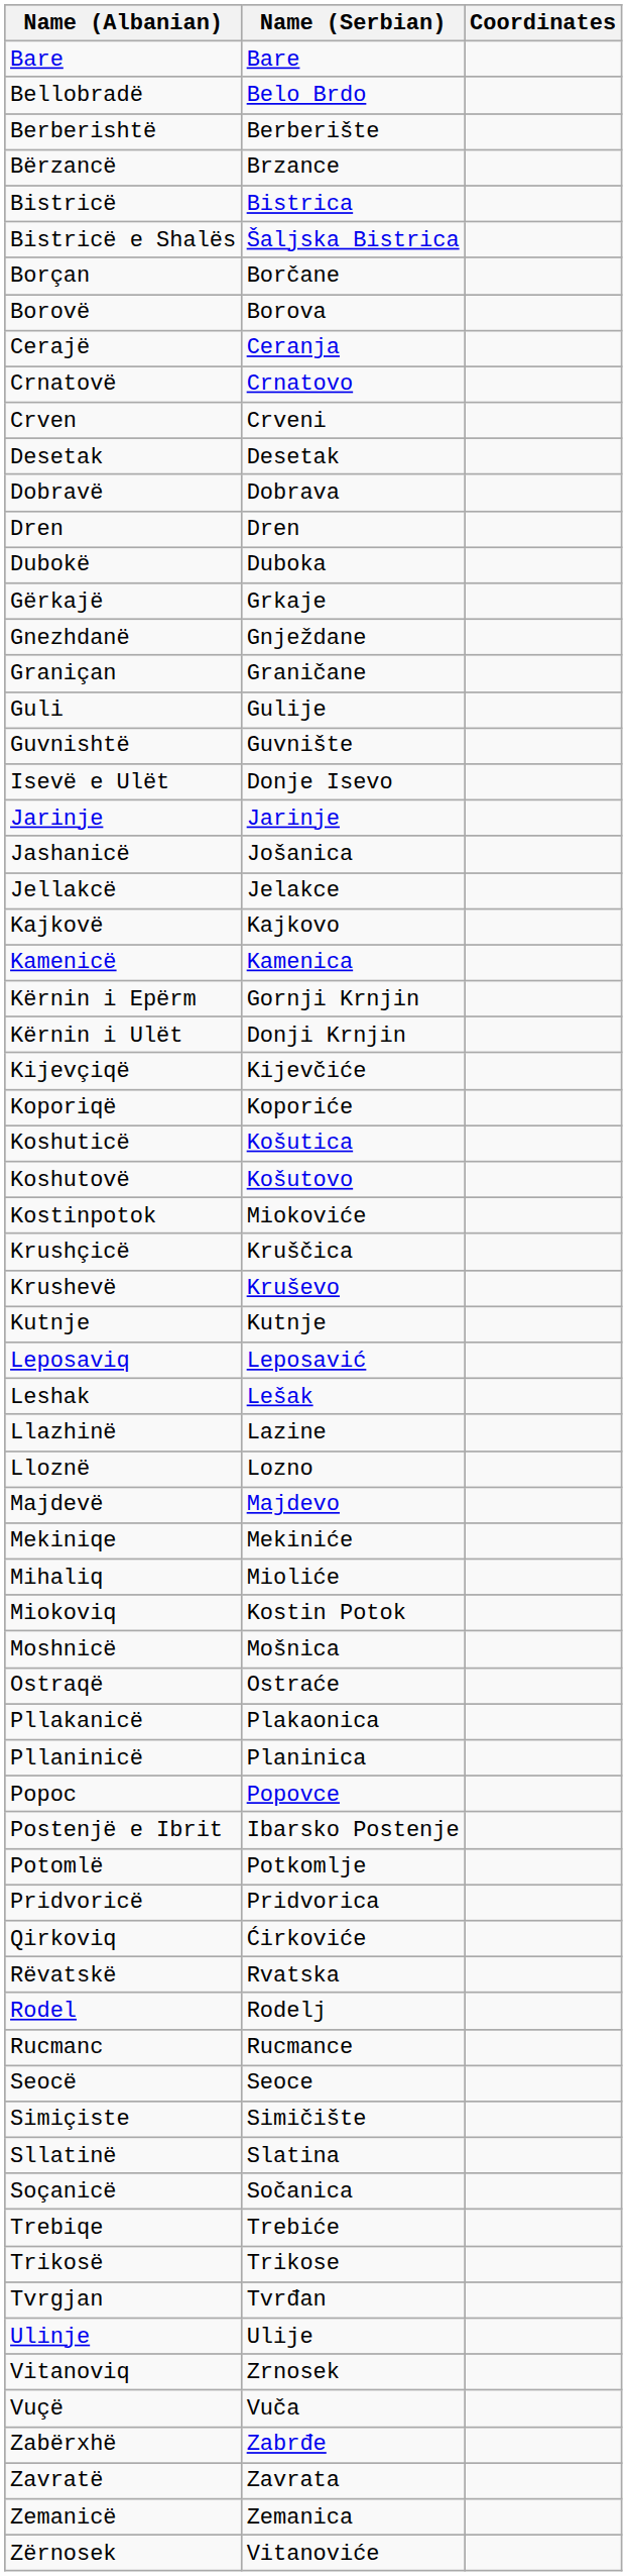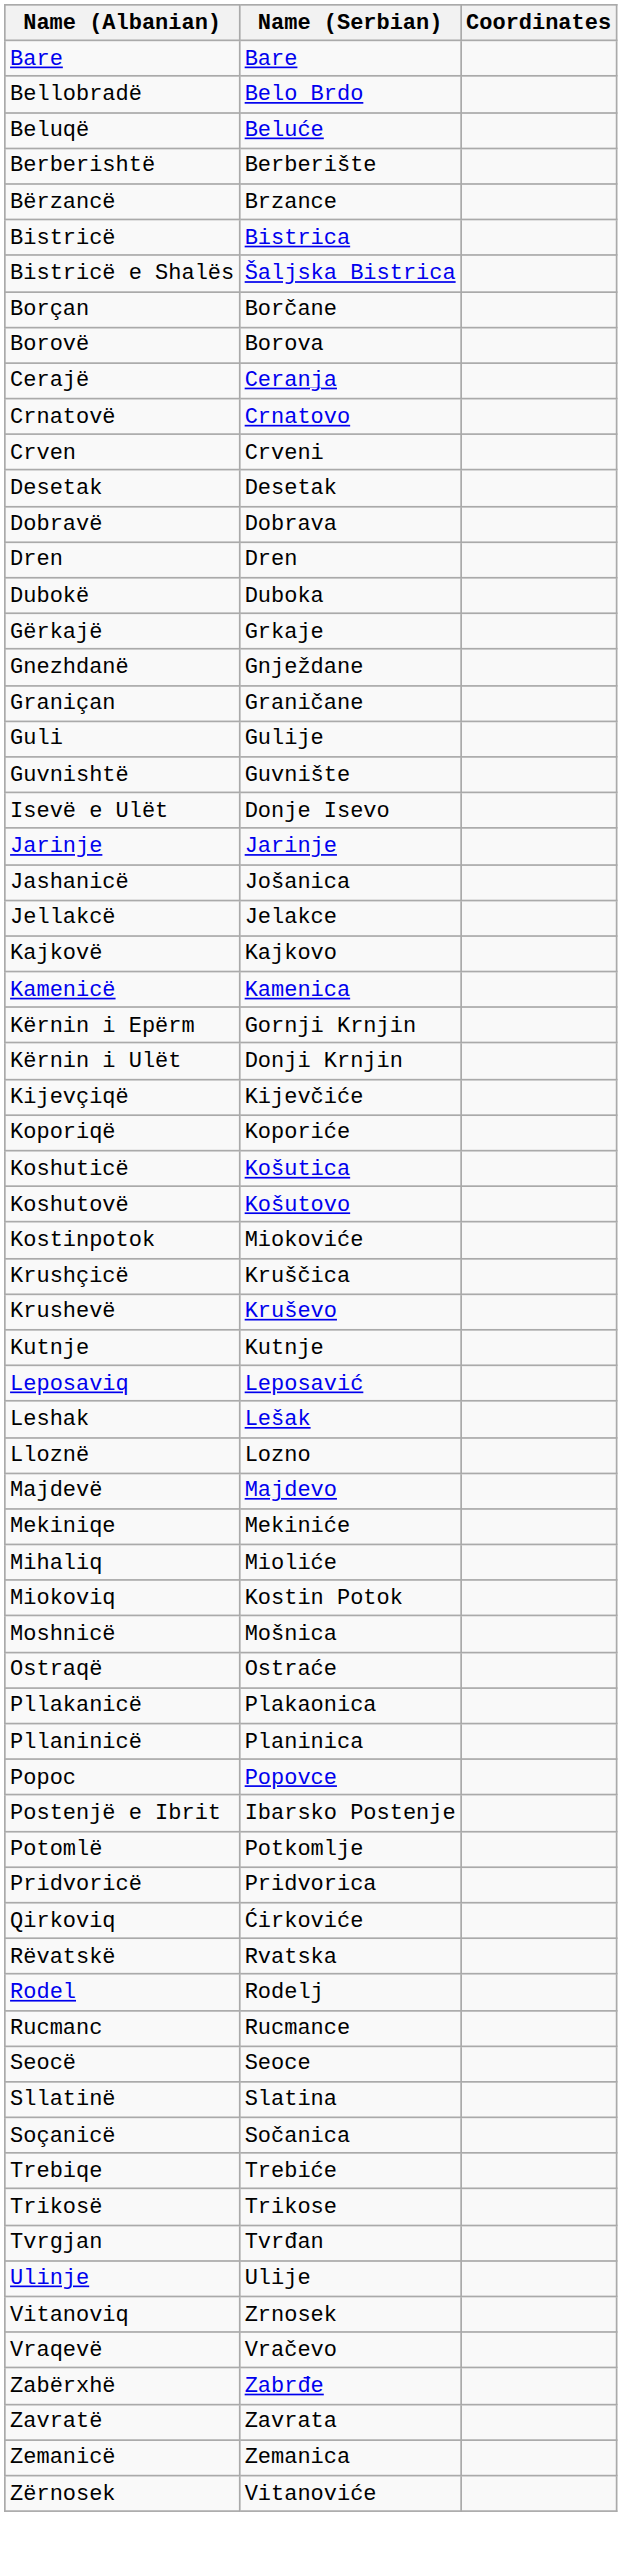+ row: Beluqë | Beluće
- row: Llazhinë | Lazine
- row: Simiçiste | Simičište
+ row: Vraqevë | Vračevo
- row: Vuçë | Vuča
